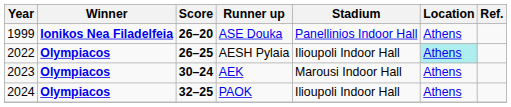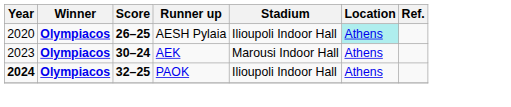- row: 1999 | Ionikos Nea Filadelfeia | 26–20 | ASE Douka | Panellinios Indoor Hall | Athens
AESH Pylaia | Year: 2022 -> 2020
PAOK | Year: normal -> bold
